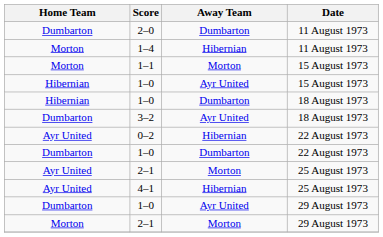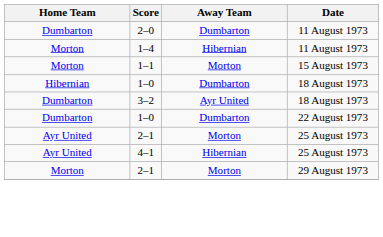- row: Hibernian | 1–0 | Ayr United | 15 August 1973
- row: Ayr United | 0–2 | Hibernian | 22 August 1973
- row: Dumbarton | 1–0 | Ayr United | 29 August 1973
